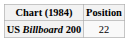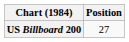US Billboard 200 | Position: 22 -> 27
